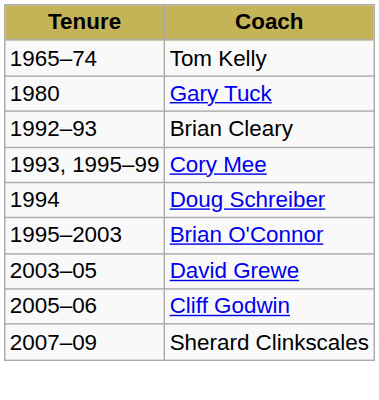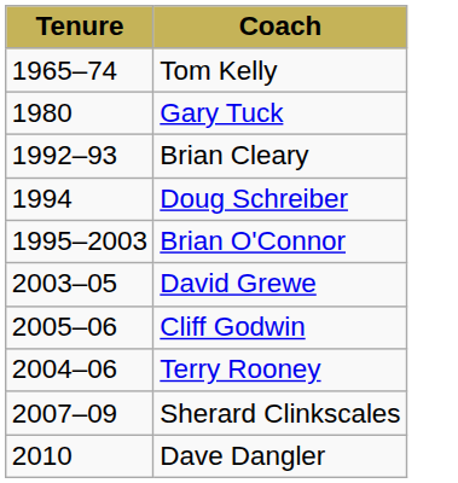- row: 1993, 1995–99 | Cory Mee
+ row: 2004–06 | Terry Rooney
+ row: 2010 | Dave Dangler
